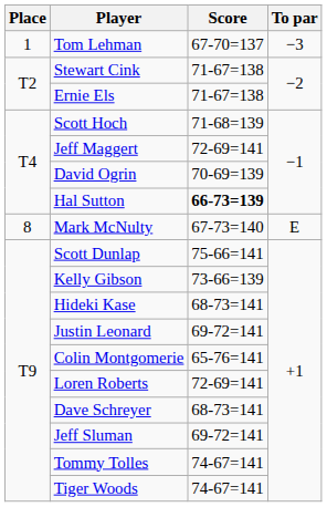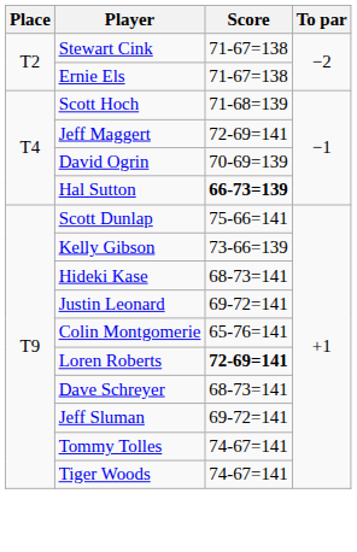- row: 1 | Tom Lehman | 67-70=137 | −3
- row: 8 | Mark McNulty | 67-73=140 | E
Loren Roberts | Score: normal -> bold
